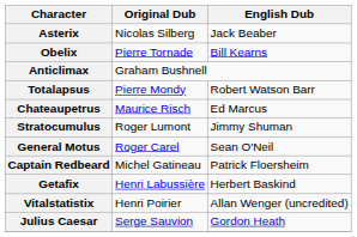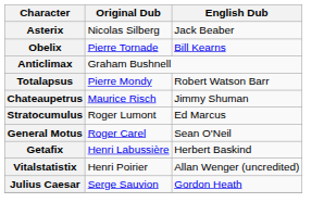Chateaupetrus | English Dub: Ed Marcus -> Jimmy Shuman
Stratocumulus | English Dub: Jimmy Shuman -> Ed Marcus
- row: Captain Redbeard | Michel Gatineau | Patrick Floersheim
